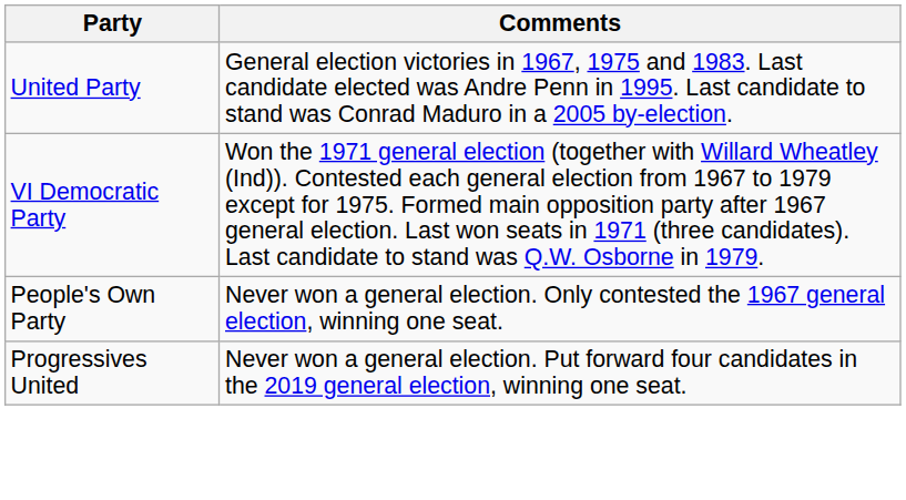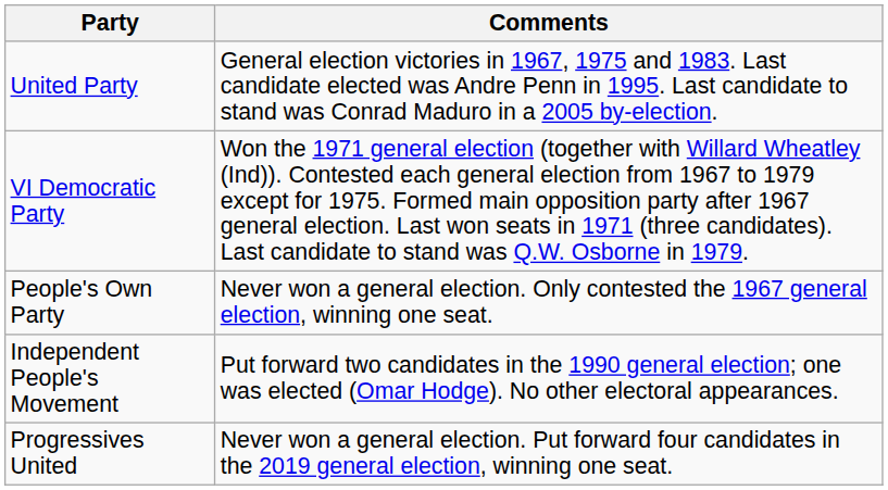+ row: Independent People's Movement | Put forward two candidates in the 1990 general election; one was elected (Omar Hodge). No other electoral appearances.
